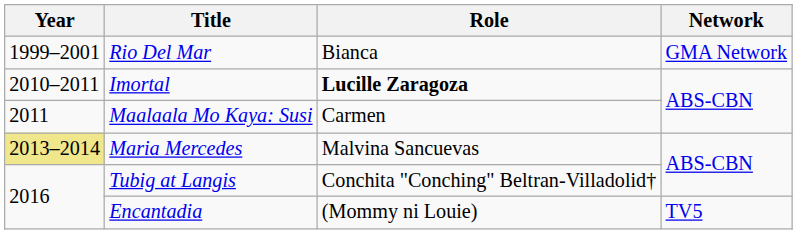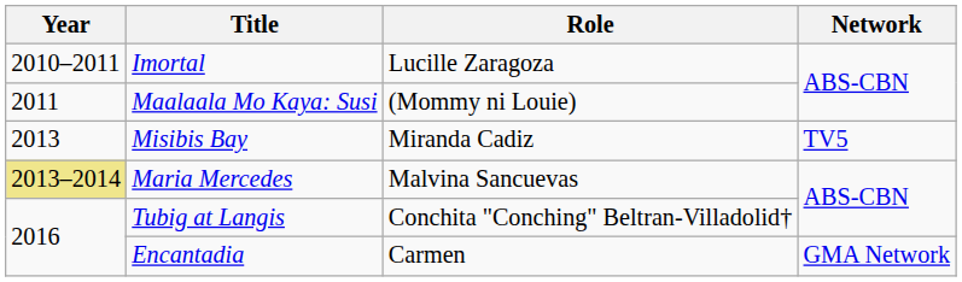- row: 1999–2001 | Rio Del Mar | Bianca | GMA Network
Imortal | Role: bold -> normal
Maalaala Mo Kaya: Susi | Role: Carmen -> (Mommy ni Louie)
+ row: 2013 | Misibis Bay | Miranda Cadiz | TV5
Encantadia | Role: (Mommy ni Louie) -> Carmen
Encantadia | Network: TV5 -> GMA Network
